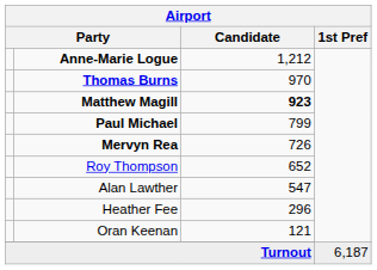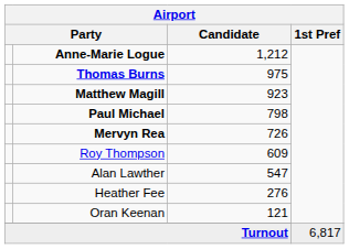Thomas Burns | Candidate: 970 -> 975
Matthew Magill | Candidate: bold -> normal
Paul Michael | Candidate: 799 -> 798
Roy Thompson | Candidate: 652 -> 609
Heather Fee | Candidate: 296 -> 276
Turnout | 1st Pref: 6,187 -> 6,817
